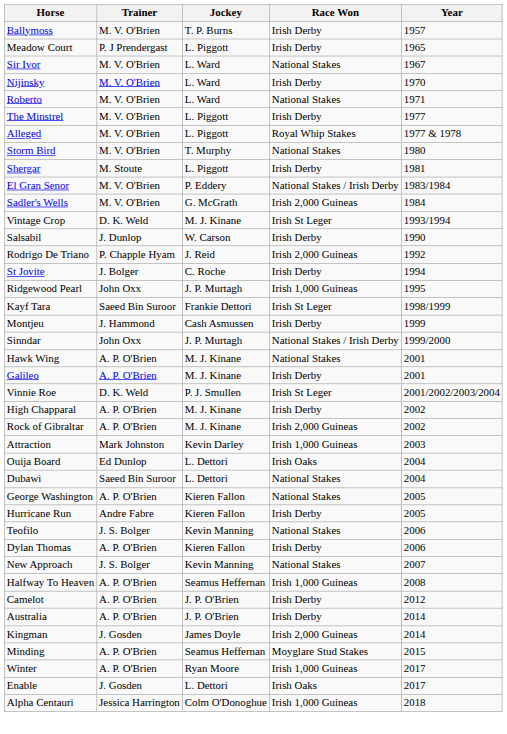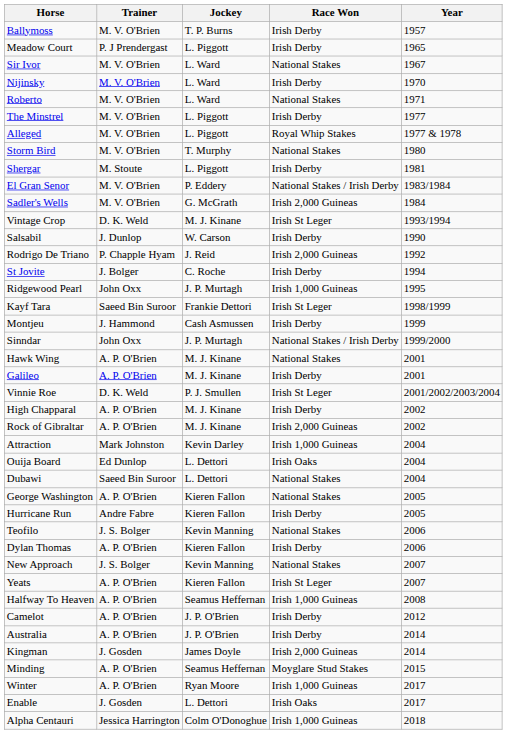Attraction | Year: 2003 -> 2004
+ row: Yeats | A. P. O'Brien | Kieren Fallon | Irish St Leger | 2007
